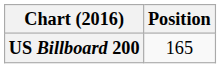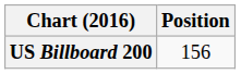US Billboard 200 | Position: 165 -> 156
